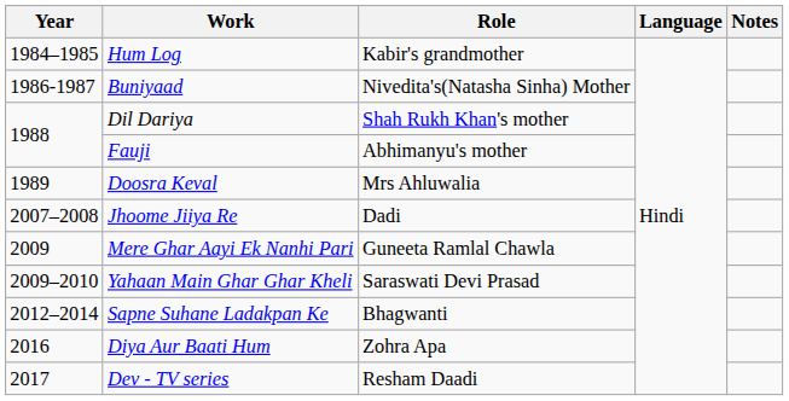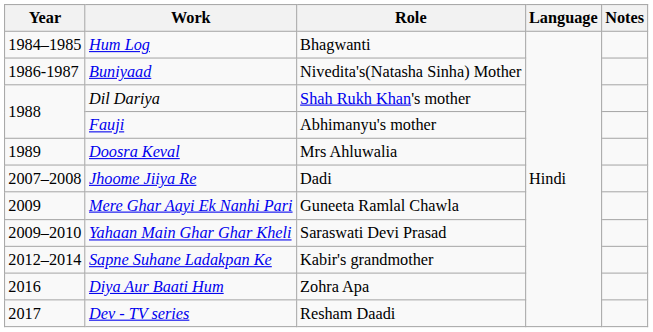Hum Log | Role: Kabir's grandmother -> Bhagwanti
Sapne Suhane Ladakpan Ke | Role: Bhagwanti -> Kabir's grandmother
